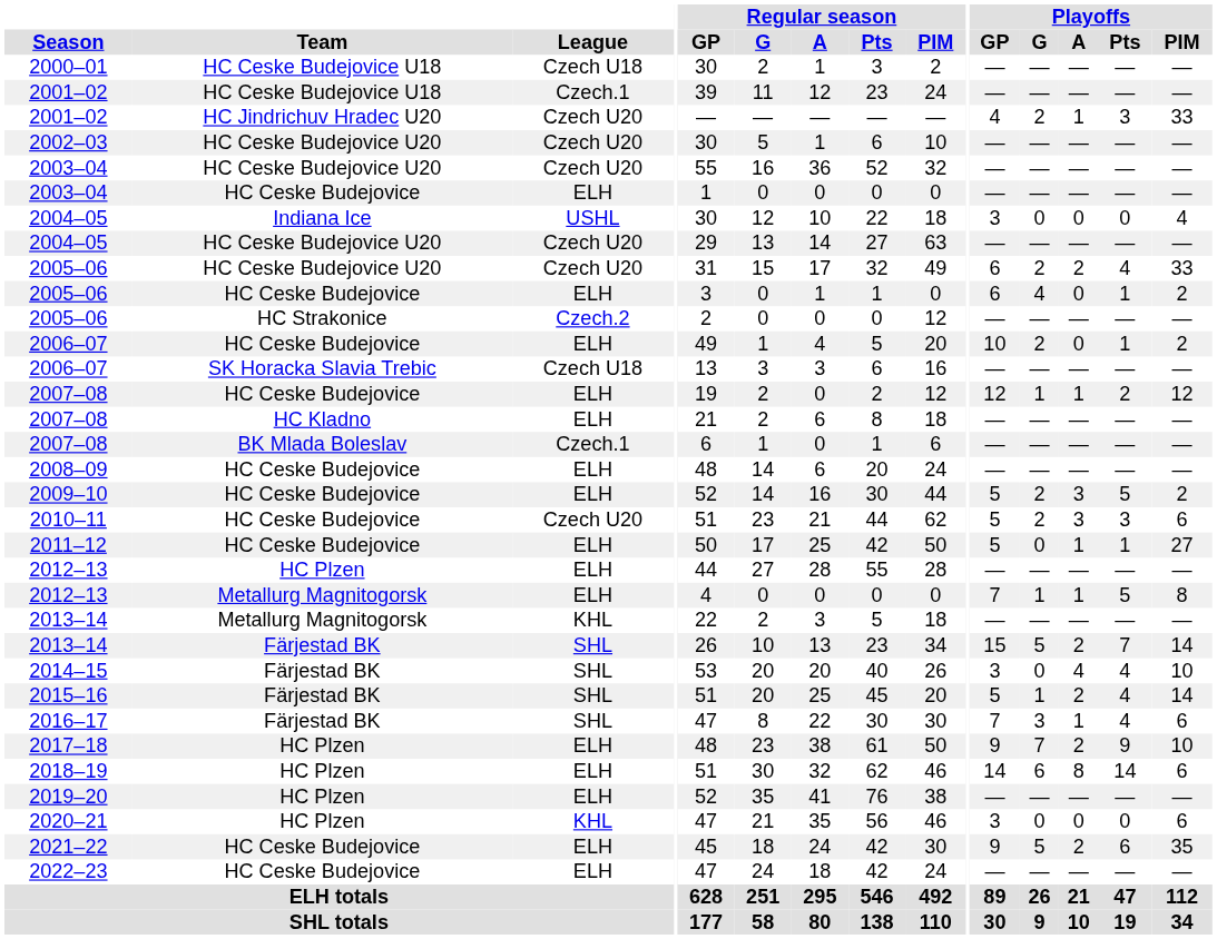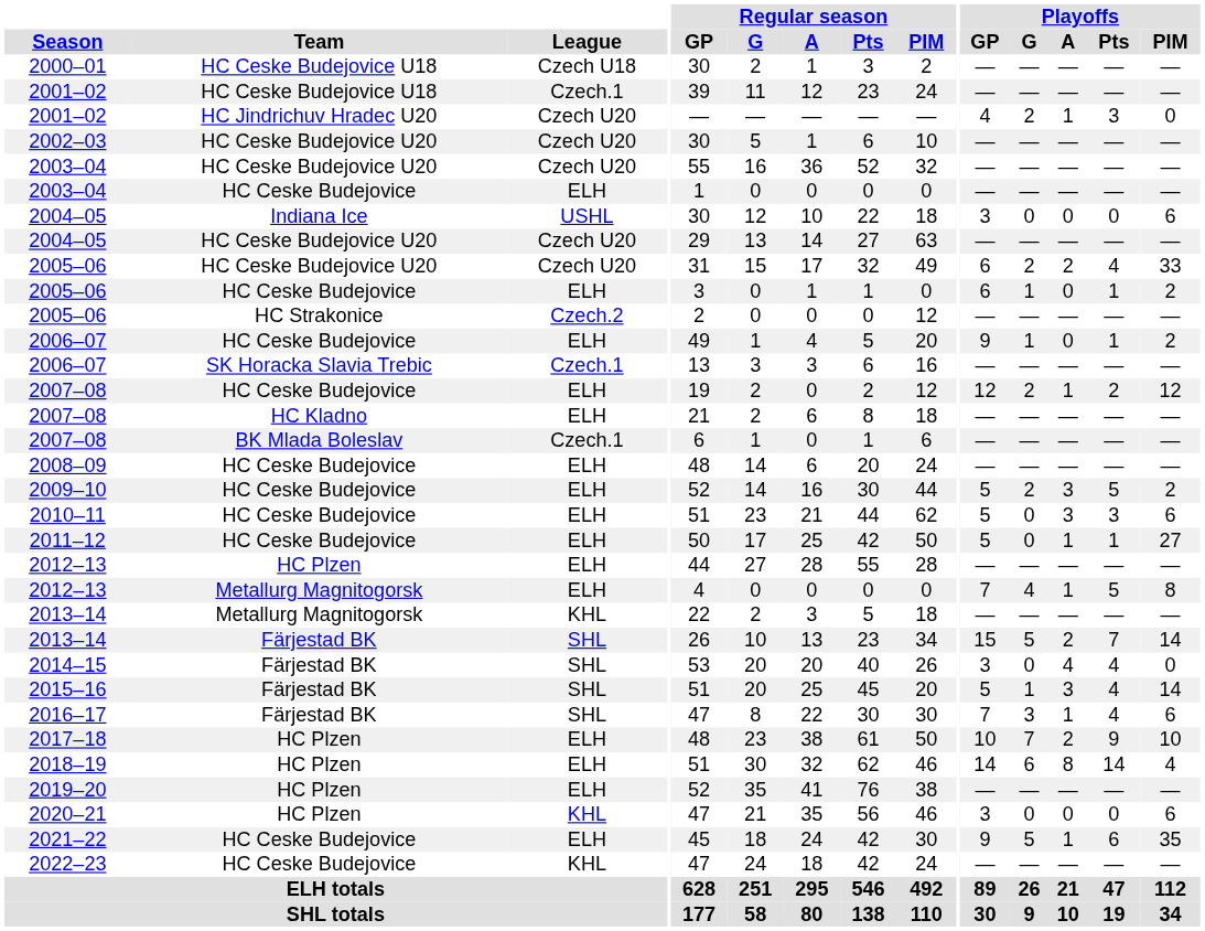2001–02 / HC Jindrichuv Hradec U20 | Playoffs / PIM: 33 -> 0
2004–05 / Indiana Ice | Playoffs / PIM: 4 -> 6
2005–06 / HC Ceske Budejovice | Playoffs / G: 4 -> 1
2006–07 / HC Ceske Budejovice | Playoffs / GP: 10 -> 9
2006–07 / HC Ceske Budejovice | Playoffs / G: 2 -> 1
2006–07 / SK Horacka Slavia Trebic | League: Czech U18 -> Czech.1
2007–08 / HC Ceske Budejovice | Playoffs / G: 1 -> 2
2010–11 | League: Czech U20 -> ELH
2010–11 | Playoffs / G: 2 -> 0
2012–13 / Metallurg Magnitogorsk | Playoffs / G: 1 -> 4
2014–15 | Playoffs / PIM: 10 -> 0
2015–16 | Playoffs / A: 2 -> 3
2017–18 | Playoffs / GP: 9 -> 10
2018–19 | Playoffs / PIM: 6 -> 4
2021–22 | Playoffs / A: 2 -> 1
2022–23 | League: ELH -> KHL
